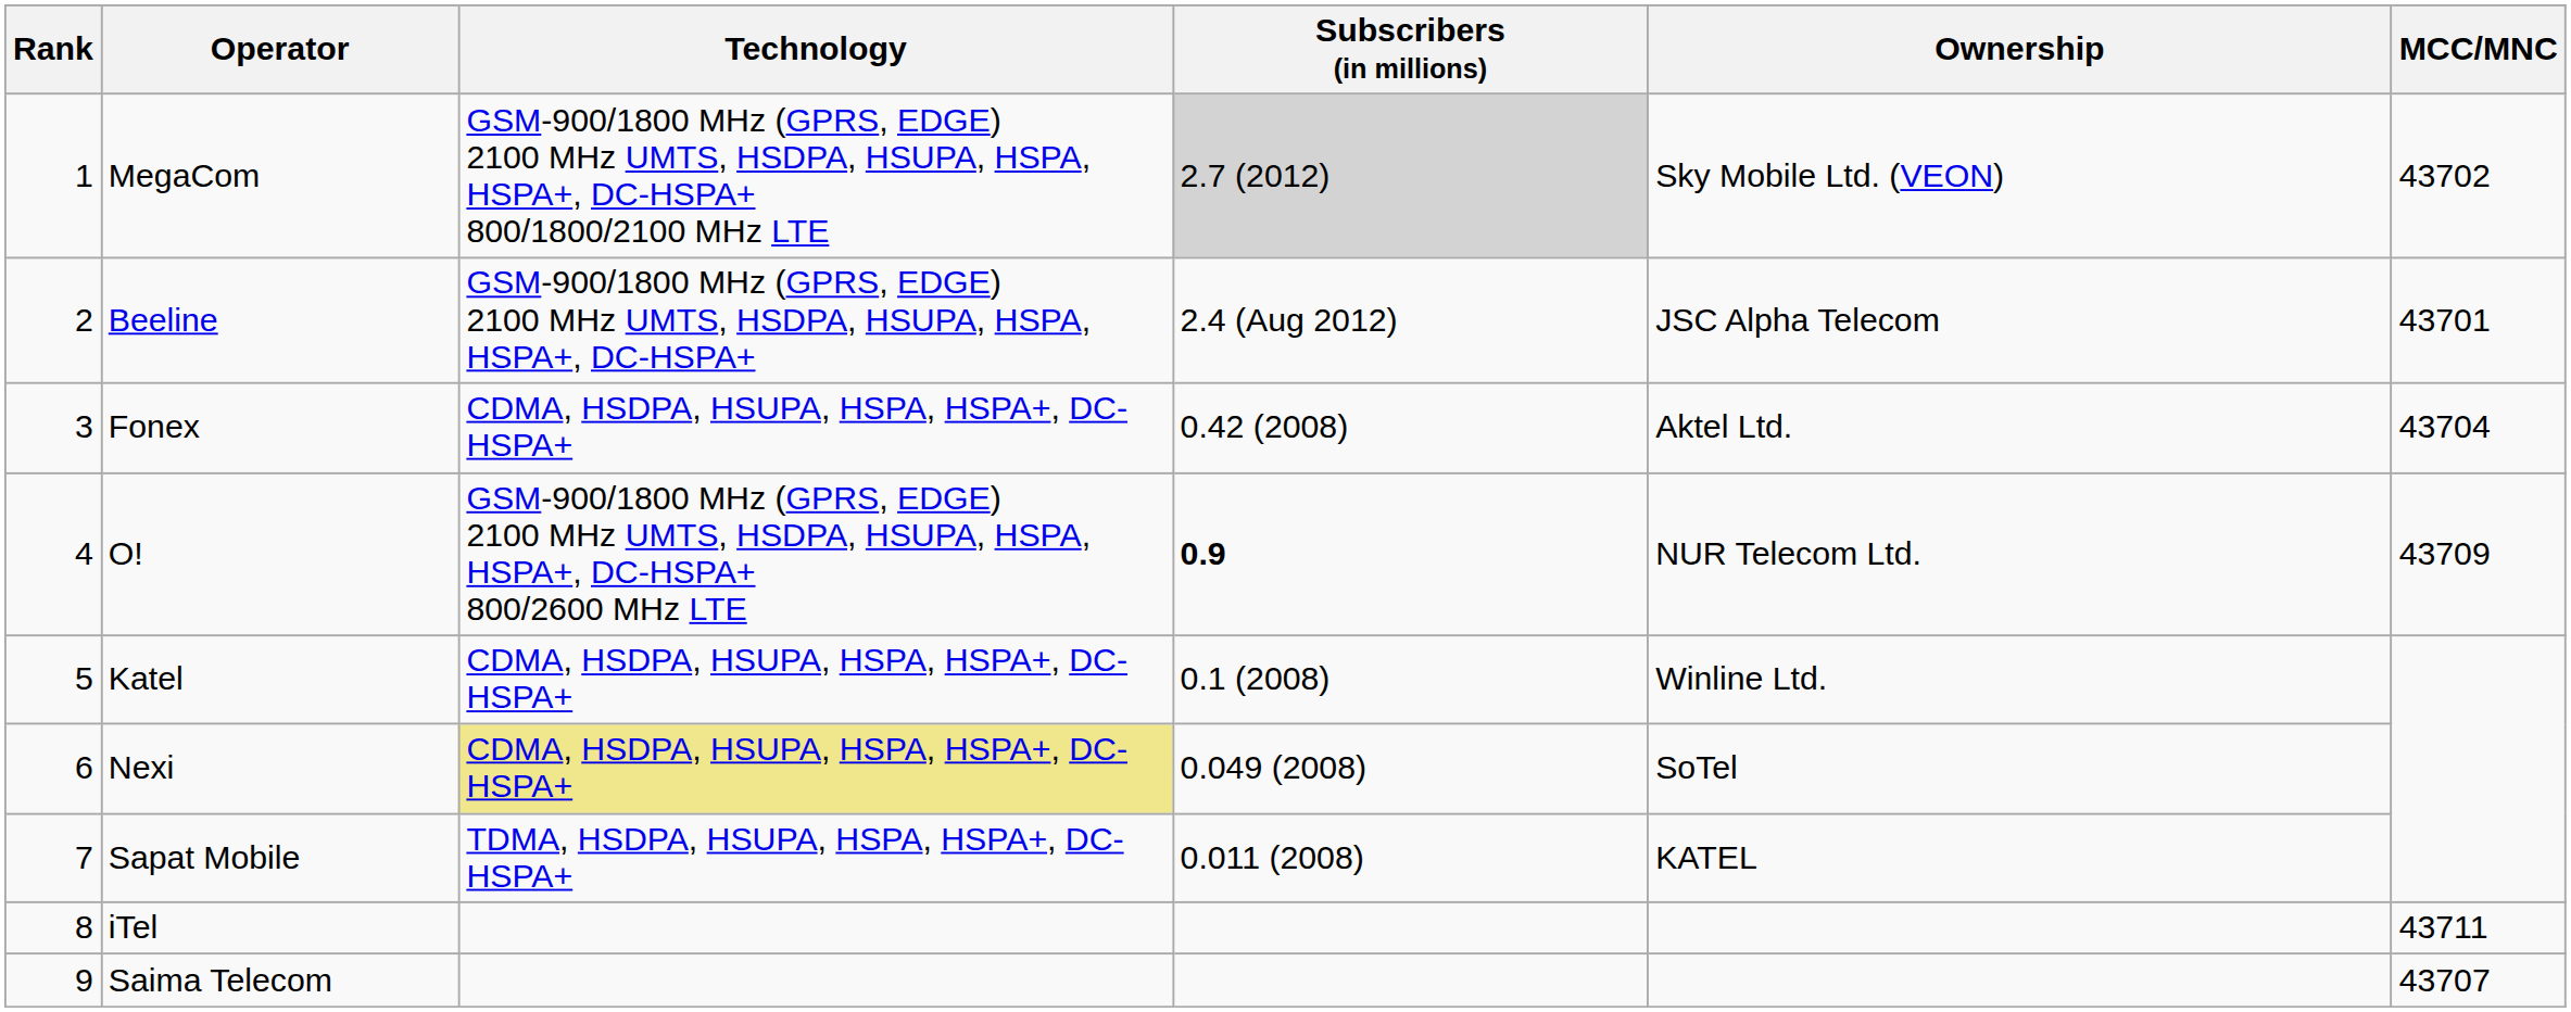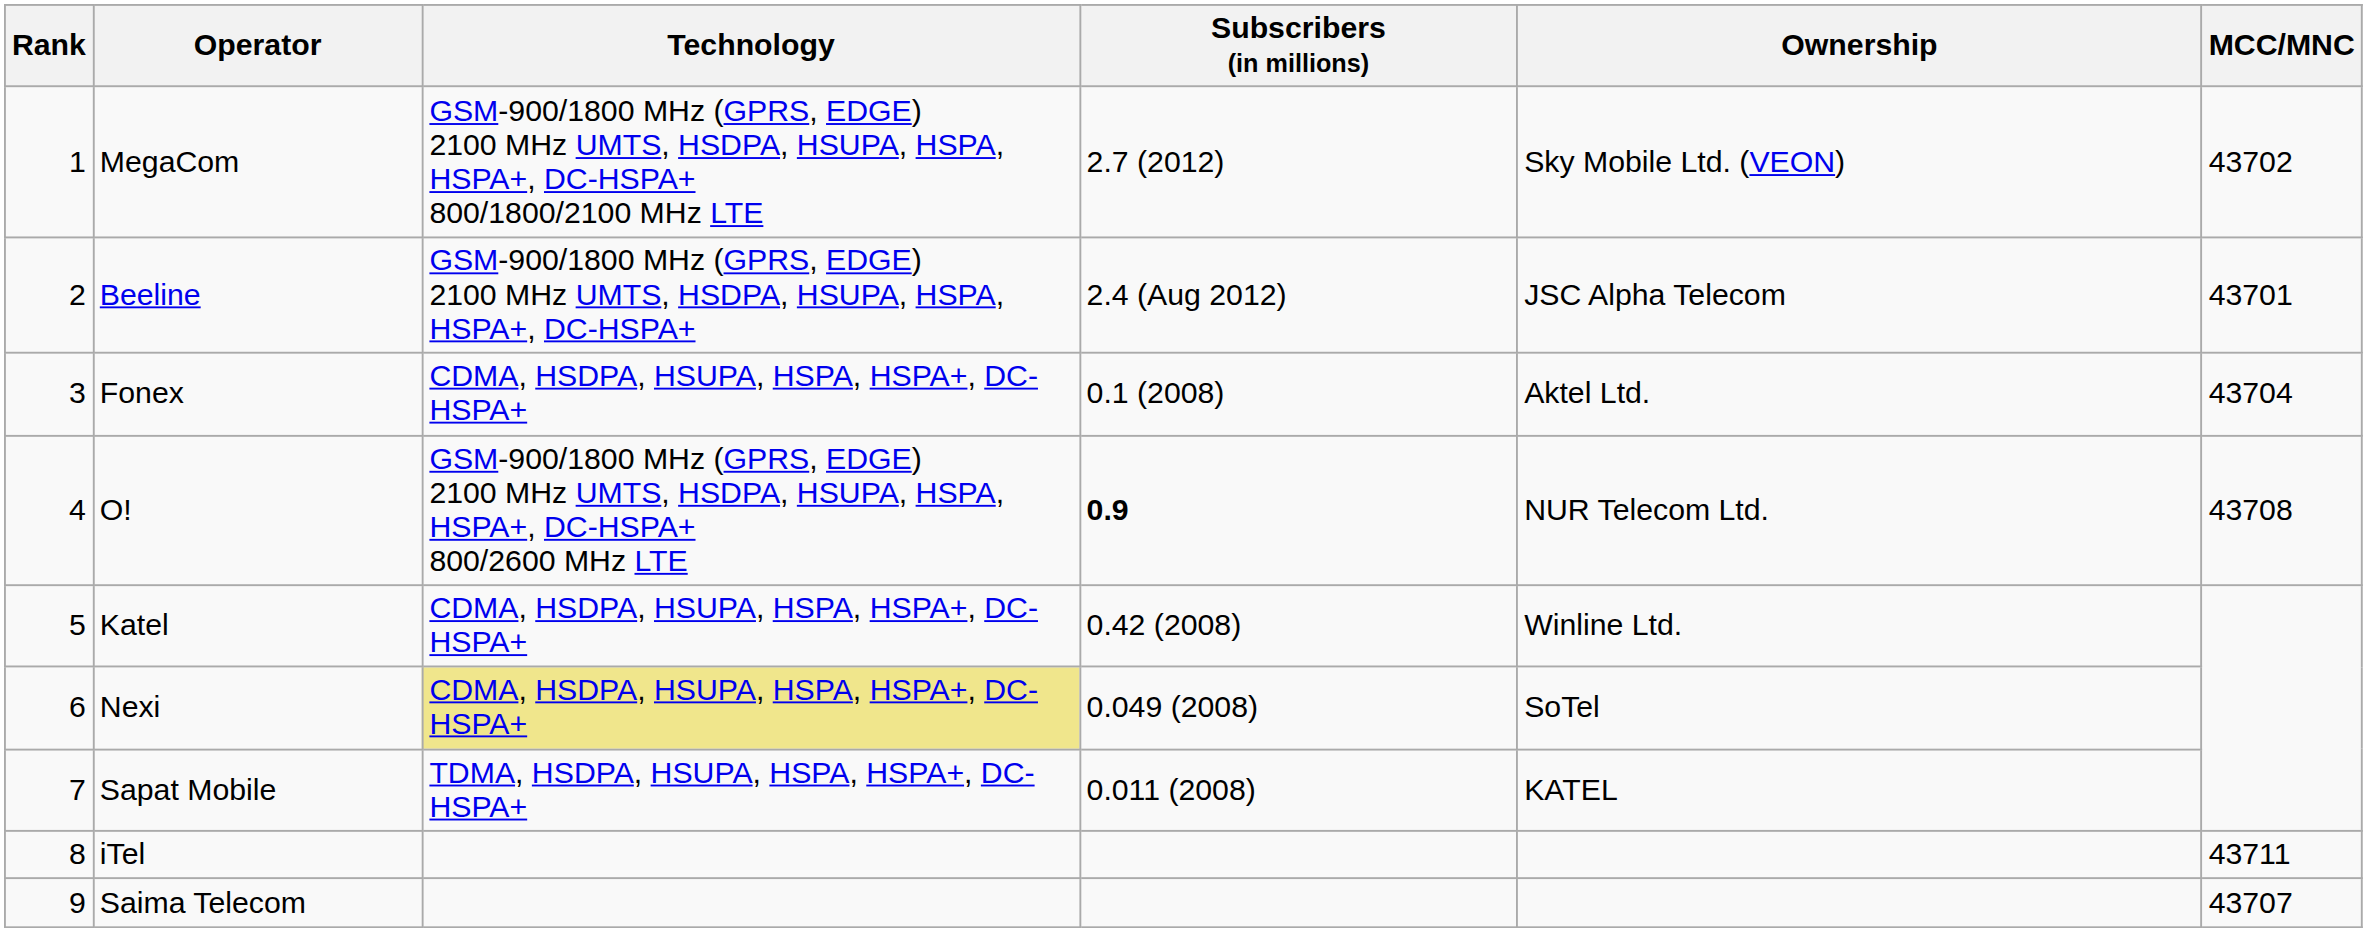MegaCom | Subscribers (in millions): lightgrey background -> no background
Fonex | Subscribers (in millions): 0.42 (2008) -> 0.1 (2008)
O! | MCC/MNC: 43709 -> 43708
Katel | Subscribers (in millions): 0.1 (2008) -> 0.42 (2008)
